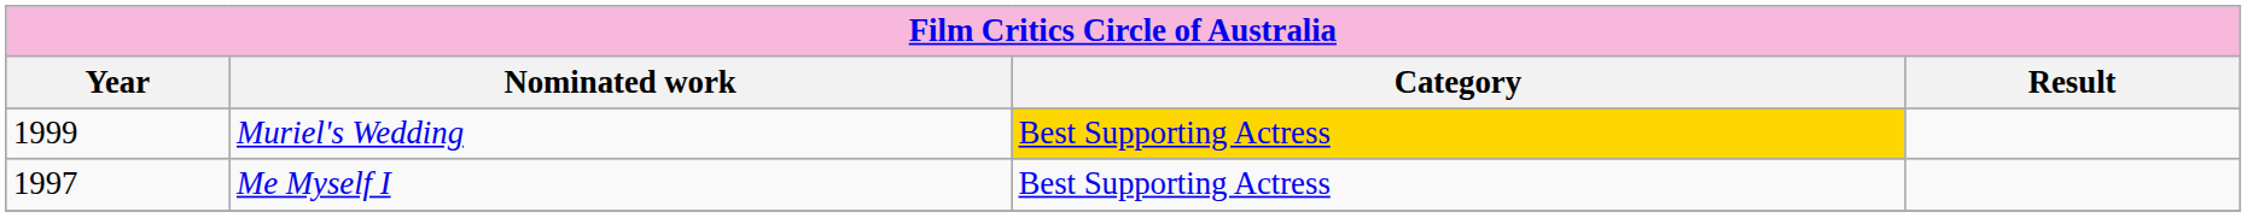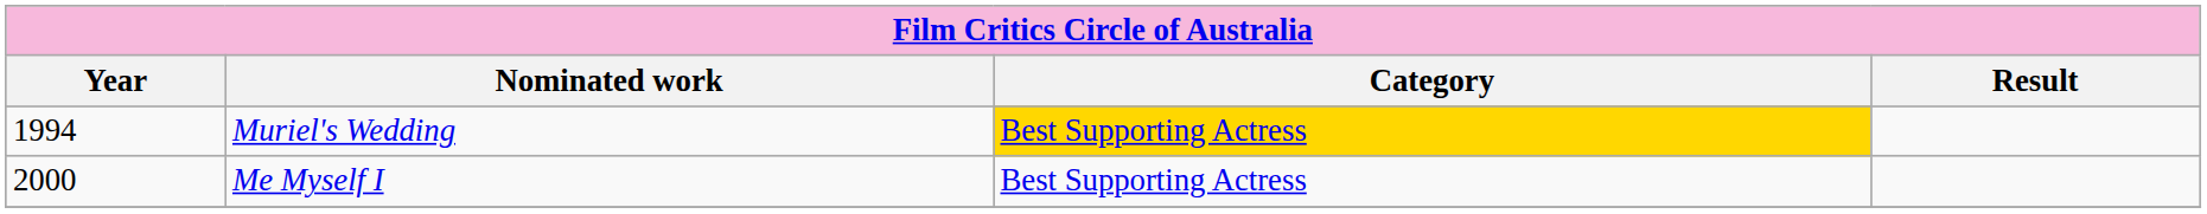Muriel's Wedding | Year: 1999 -> 1994
Me Myself I | Year: 1997 -> 2000
